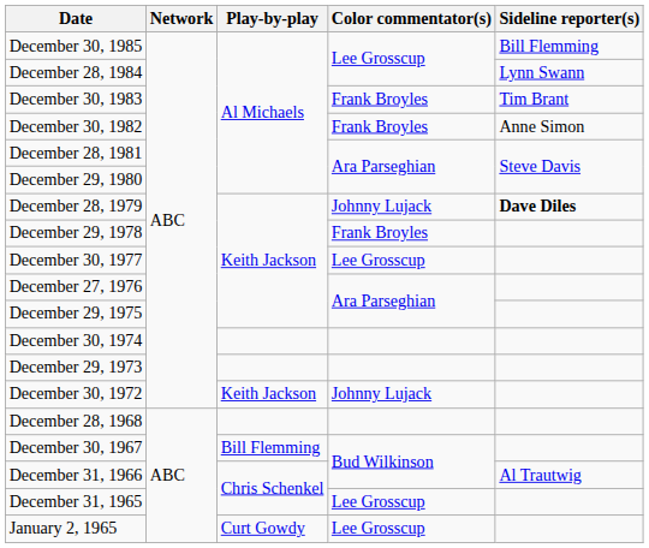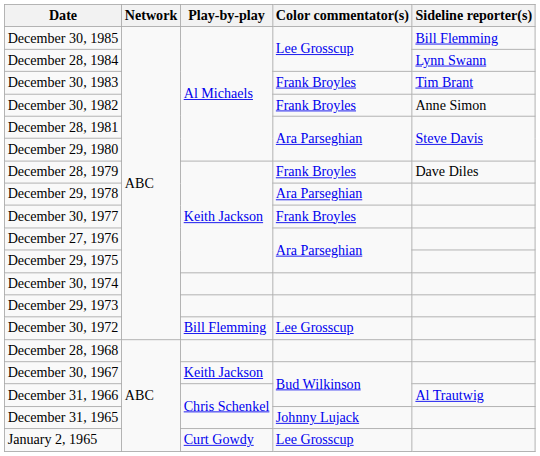December 28, 1979 | Color commentator(s): Johnny Lujack -> Frank Broyles
December 28, 1979 | Sideline reporter(s): bold -> normal
December 29, 1978 | Color commentator(s): Frank Broyles -> Ara Parseghian
December 30, 1977 | Color commentator(s): Lee Grosscup -> Frank Broyles
December 30, 1972 | Play-by-play: Keith Jackson -> Bill Flemming
December 30, 1972 | Color commentator(s): Johnny Lujack -> Lee Grosscup
December 30, 1967 | Play-by-play: Bill Flemming -> Keith Jackson
December 31, 1965 | Color commentator(s): Lee Grosscup -> Johnny Lujack
